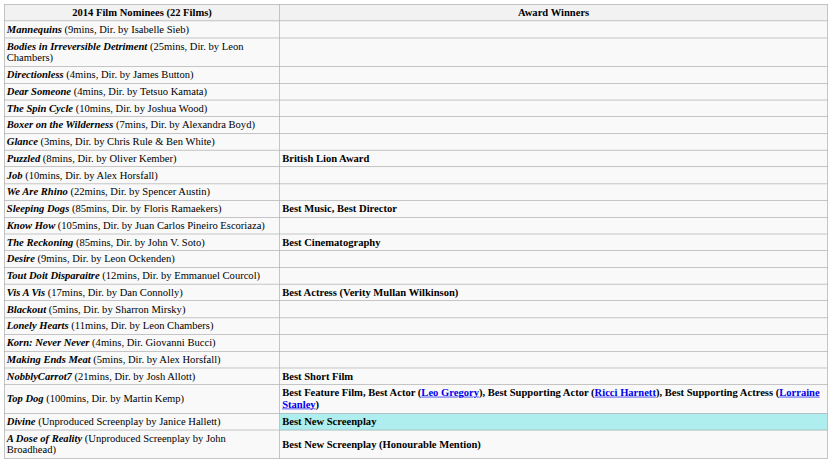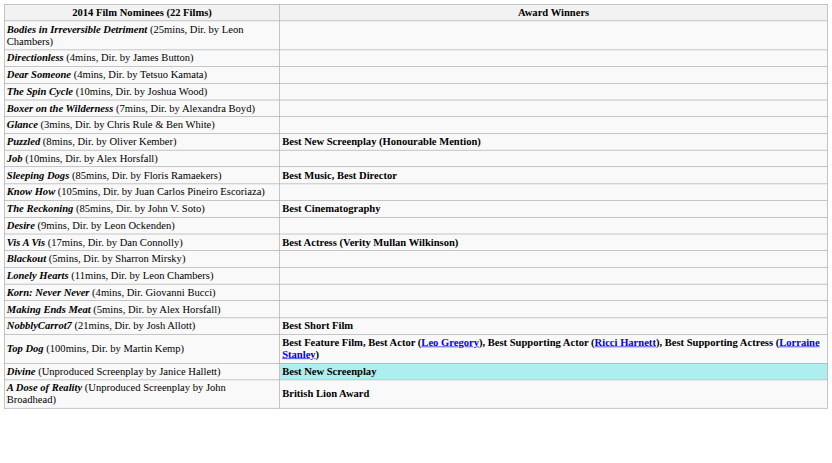- row: Mannequins (9mins, Dir. by Isabelle Sieb)
Puzzled (8mins, Dir. by Oliver Kember) | Award Winners: British Lion Award -> Best New Screenplay (Honourable Mention)
- row: We Are Rhino (22mins, Dir. by Spencer Austin)
- row: Tout Doit Disparaitre (12mins, Dir. by Emmanuel Courcol)
A Dose of Reality (Unproduced Screenplay by John Broadhead) | Award Winners: Best New Screenplay (Honourable Mention) -> British Lion Award
